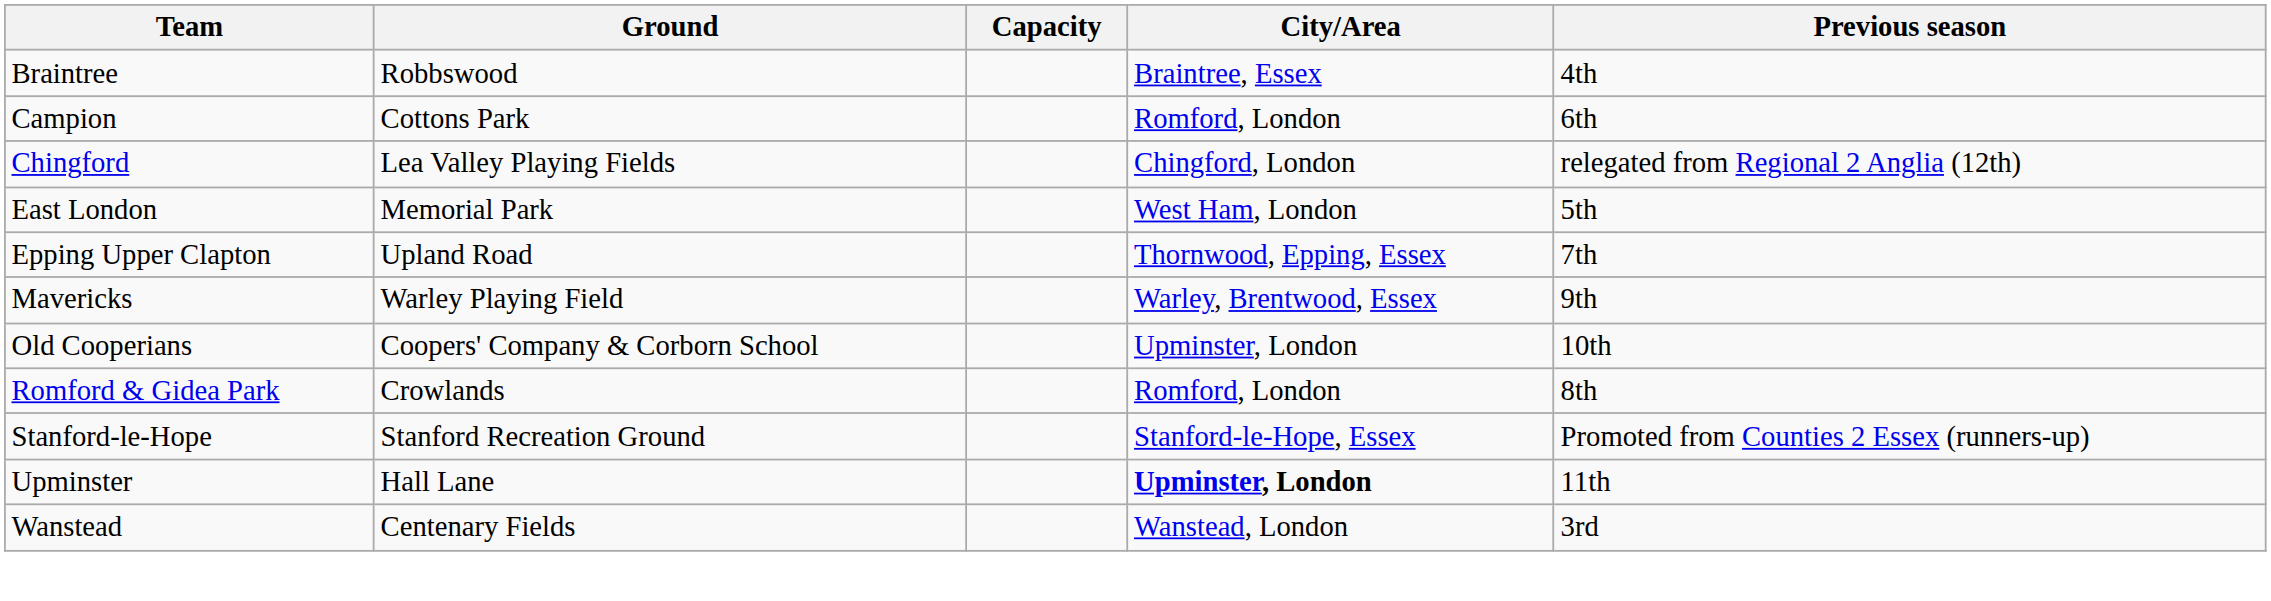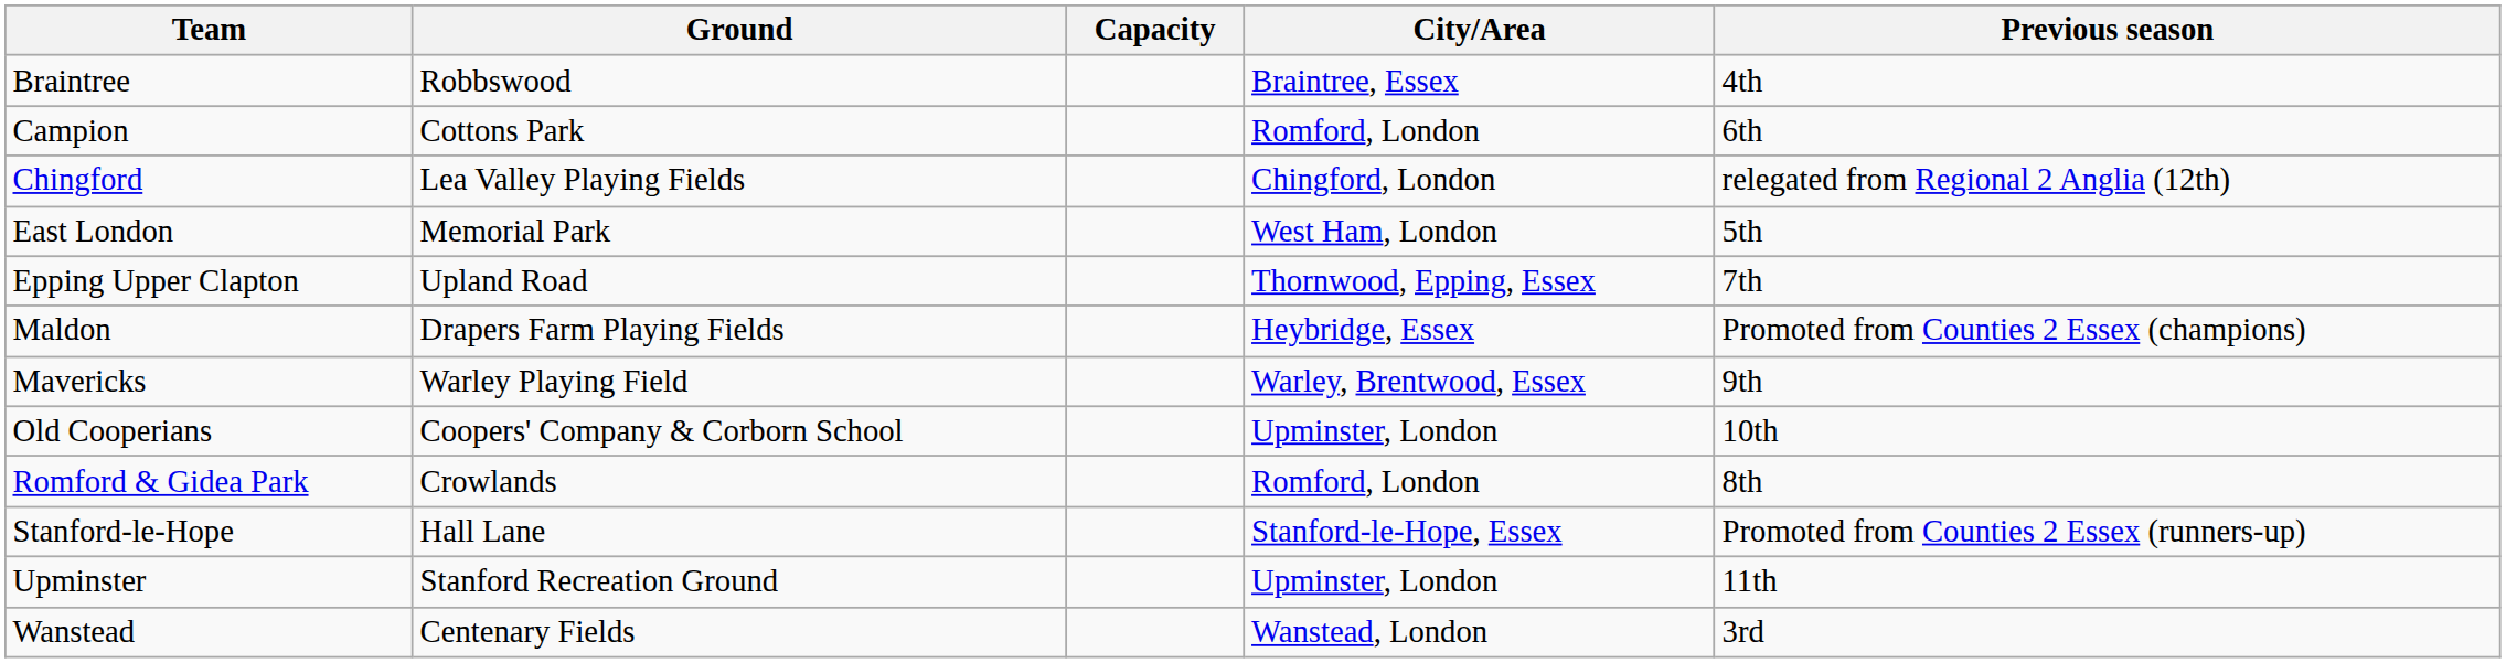+ row: Maldon | Drapers Farm Playing Fields | Heybridge, Essex | Promoted from Counties 2 Essex (champions)
Stanford-le-Hope | Ground: Stanford Recreation Ground -> Hall Lane
Upminster | Ground: Hall Lane -> Stanford Recreation Ground
Upminster | City/Area: bold -> normal
